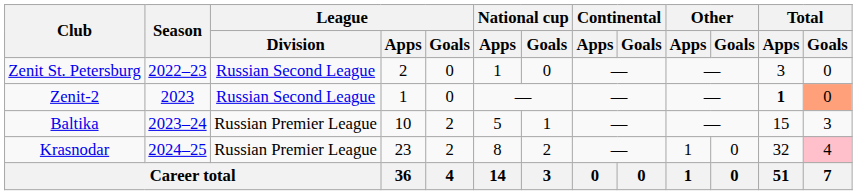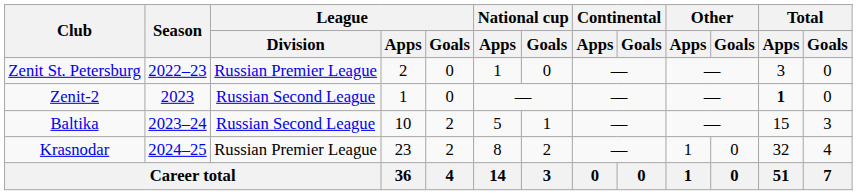Zenit St. Petersburg | League / Division: Russian Second League -> Russian Premier League
Zenit-2 | Total / Goals: lightsalmon background -> no background
Baltika | League / Division: Russian Premier League -> Russian Second League
Krasnodar | Total / Goals: pink background -> no background
